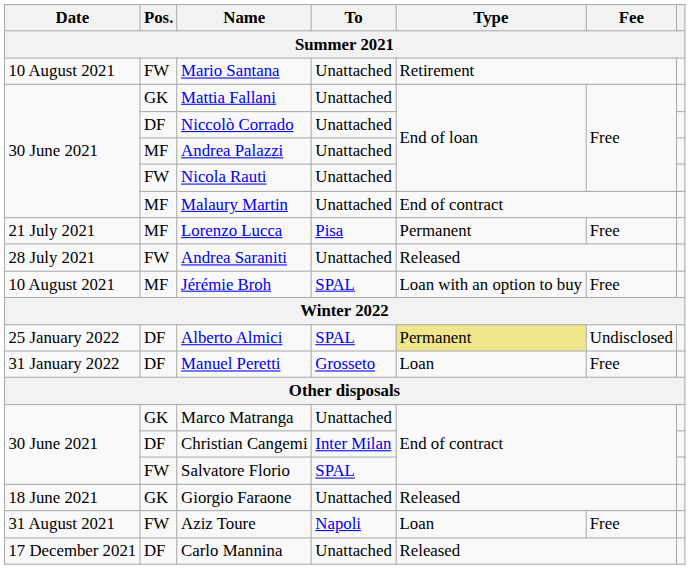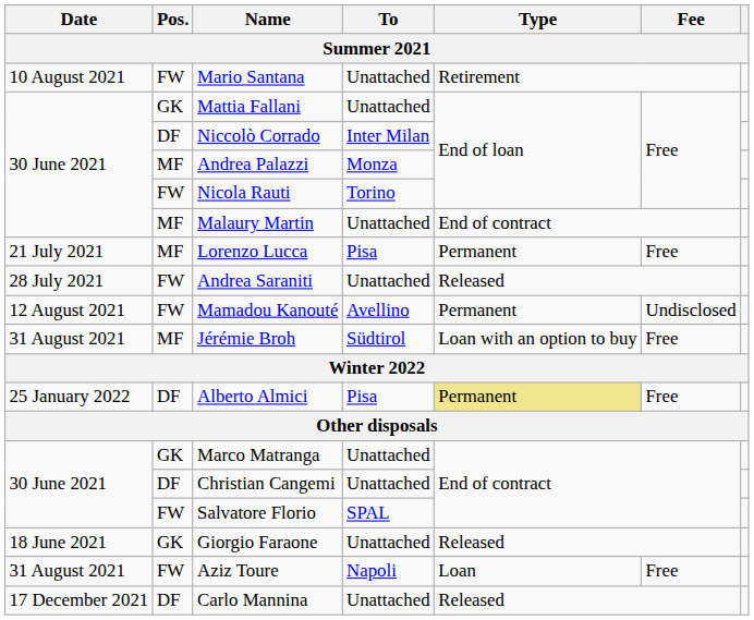Niccolò Corrado | To: Unattached -> Inter Milan
Andrea Palazzi | To: Unattached -> Monza
Nicola Rauti | To: Unattached -> Torino
+ row: 12 August 2021 | FW | Mamadou Kanouté | Avellino | Permanent | Undisclosed
Jérémie Broh | Date: 10 August 2021 -> 31 August 2021
Jérémie Broh | To: SPAL -> Südtirol
Alberto Almici | To: SPAL -> Pisa
Alberto Almici | Fee: Undisclosed -> Free
- row: 31 January 2022 | DF | Manuel Peretti | Grosseto | Loan | Free
Christian Cangemi | To: Inter Milan -> Unattached
